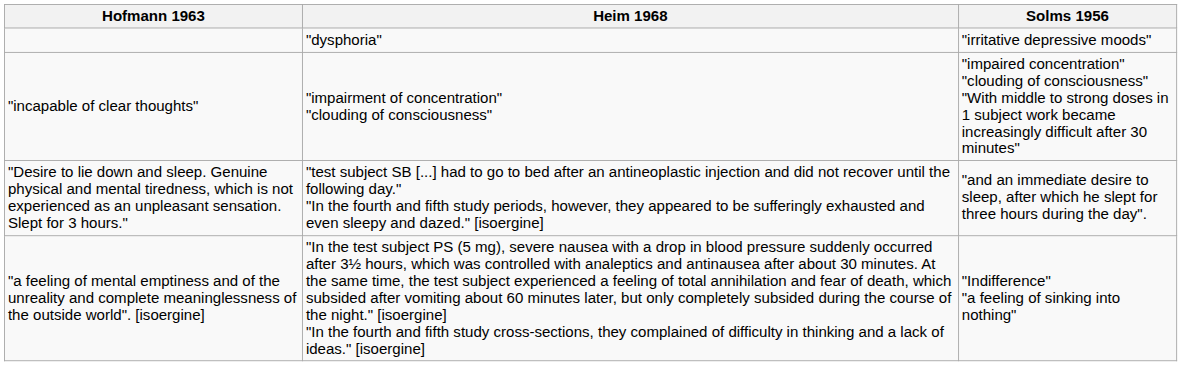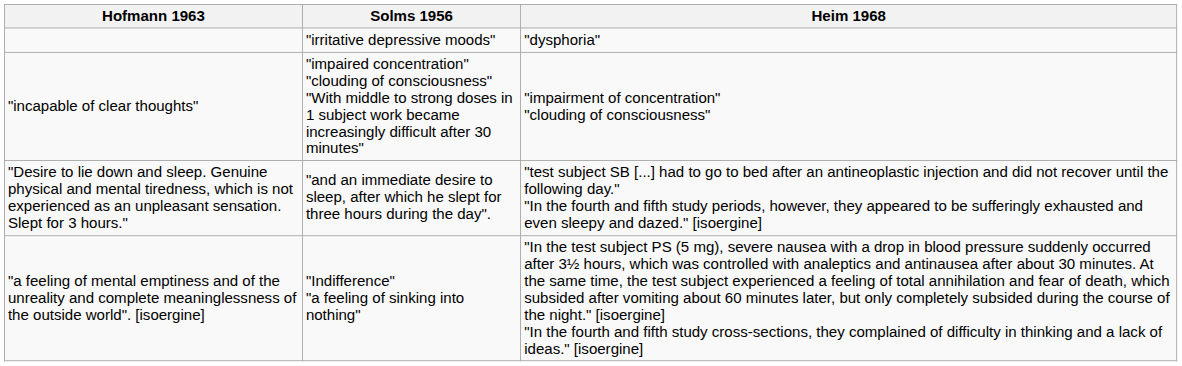columns swapped: Heim 1968 <-> Solms 1956
